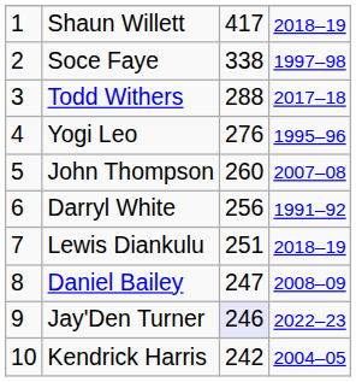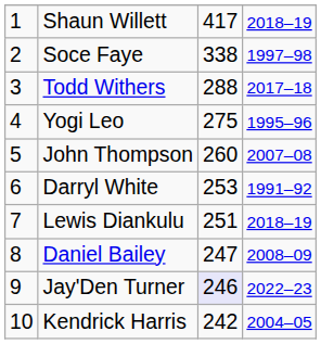Yogi Leo | column 3: 276 -> 275
Darryl White | column 3: 256 -> 253
